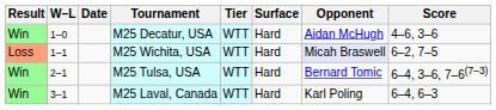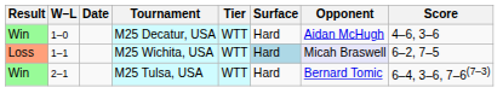M25 Wichita, USA | Surface: no background -> lightblue background
- row: Win | 3–1 | M25 Laval, Canada | WTT | Hard | Karl Poling | 6–4, 6–3
